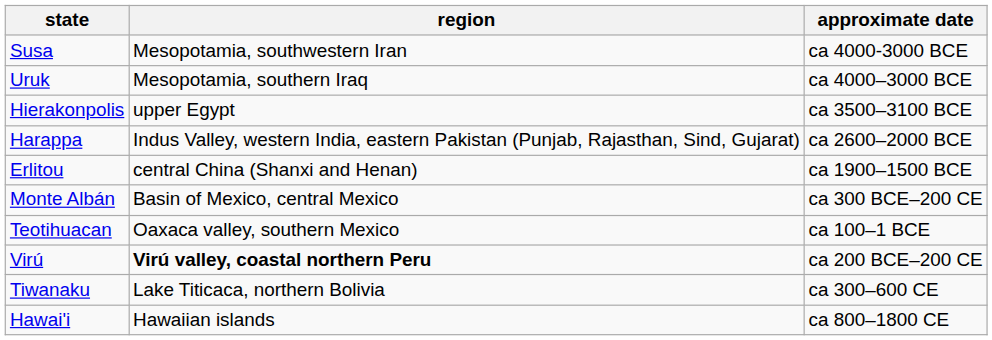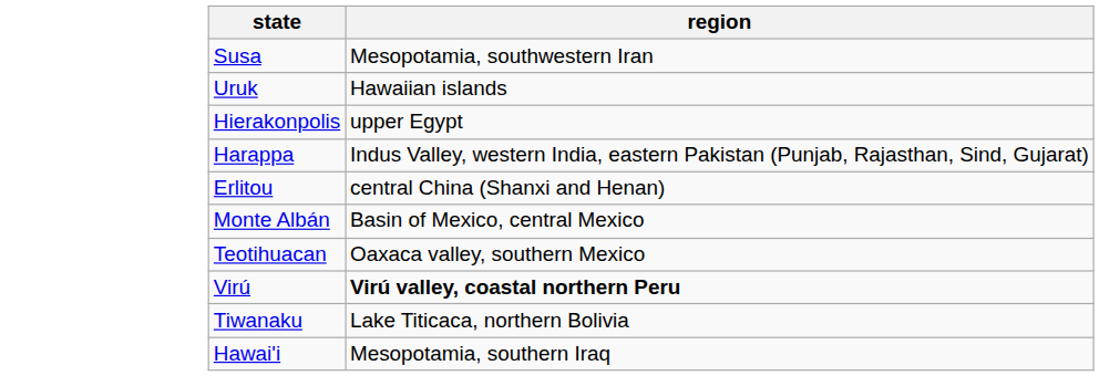- column: approximate date | ca 4000-3000 BCE | ca 4000–3000 BCE | ca 3500–3100 BCE | ca 2600–2000 BCE | ca 1900–1500 BCE | ca 300 BCE–200 CE | ca 100–1 BCE | ca 200 BCE–200 CE | ca 300–600 CE | ca 800–1800 CE
Uruk | region: Mesopotamia, southern Iraq -> Hawaiian islands
Hawai'i | region: Hawaiian islands -> Mesopotamia, southern Iraq
